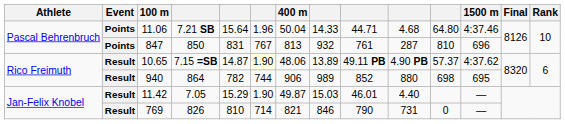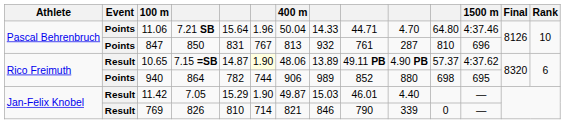11.06 | column 10: 4.68 -> 4.70
940 | Event: Result -> Points
769 | column 10: 731 -> 339
